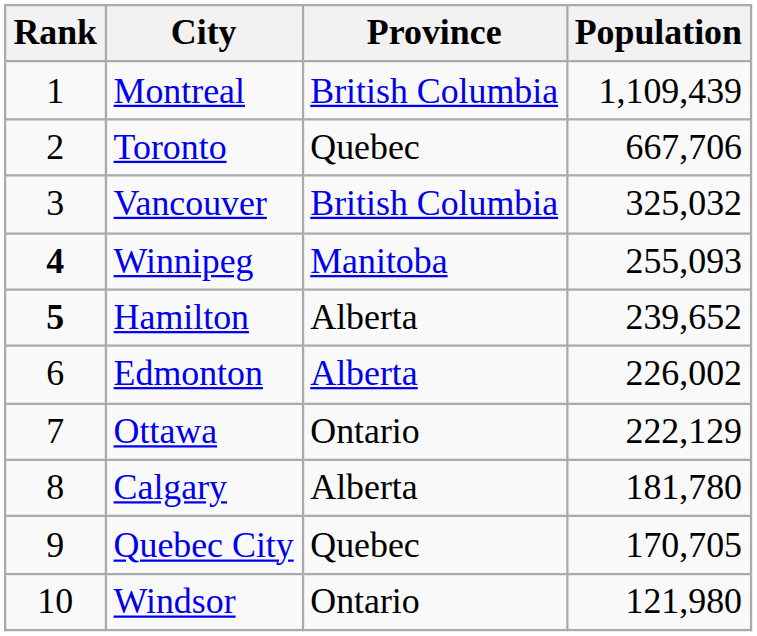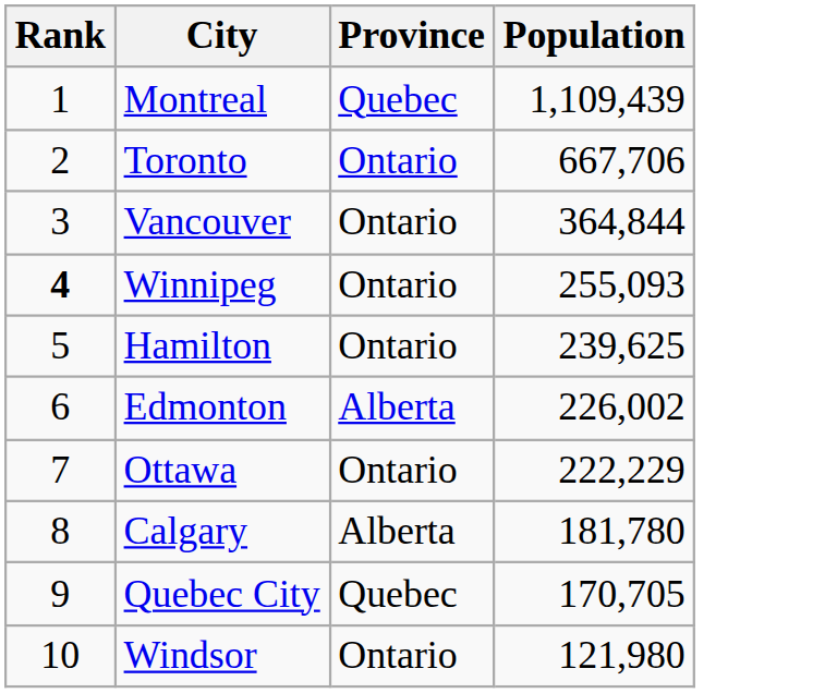Montreal | Province: British Columbia -> Quebec
Toronto | Province: Quebec -> Ontario
Vancouver | Province: British Columbia -> Ontario
Vancouver | Population: 325,032 -> 364,844
Winnipeg | Province: Manitoba -> Ontario
Hamilton | Rank: bold -> normal
Hamilton | Province: Alberta -> Ontario
Hamilton | Population: 239,652 -> 239,625
Ottawa | Population: 222,129 -> 222,229
